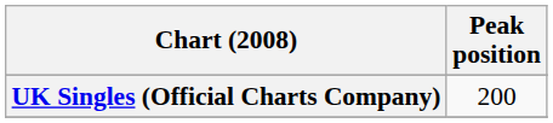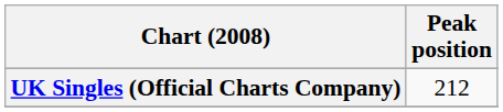UK Singles (Official Charts Company) | Peak position: 200 -> 212
